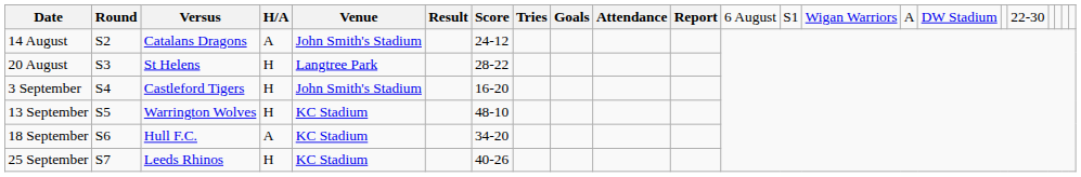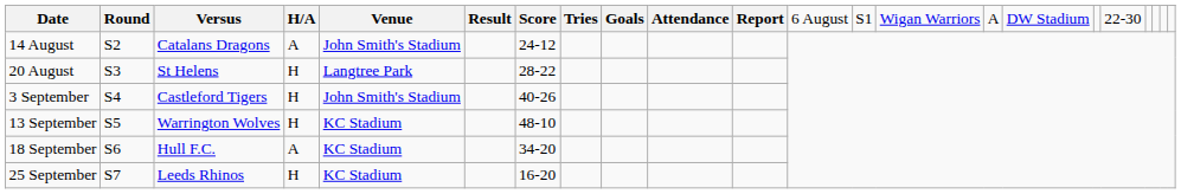3 September | column 7: 16-20 -> 40-26
25 September | column 7: 40-26 -> 16-20
